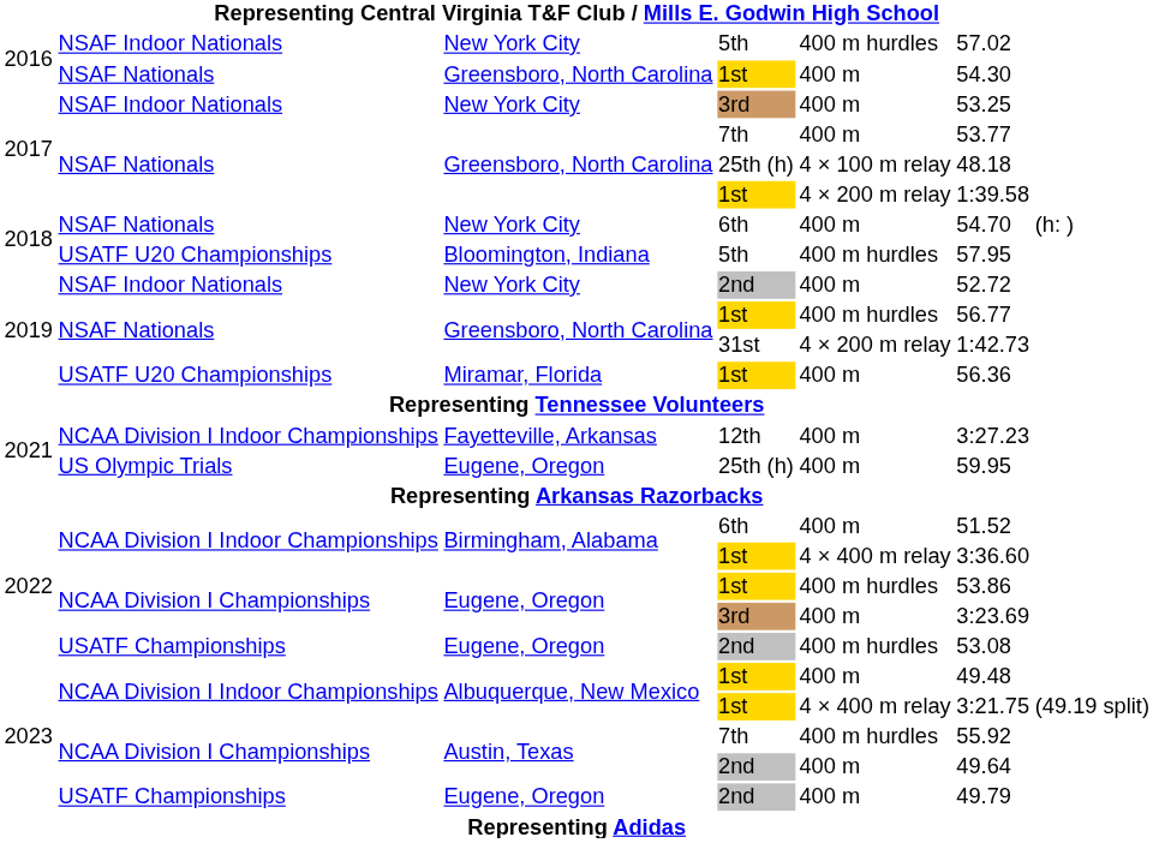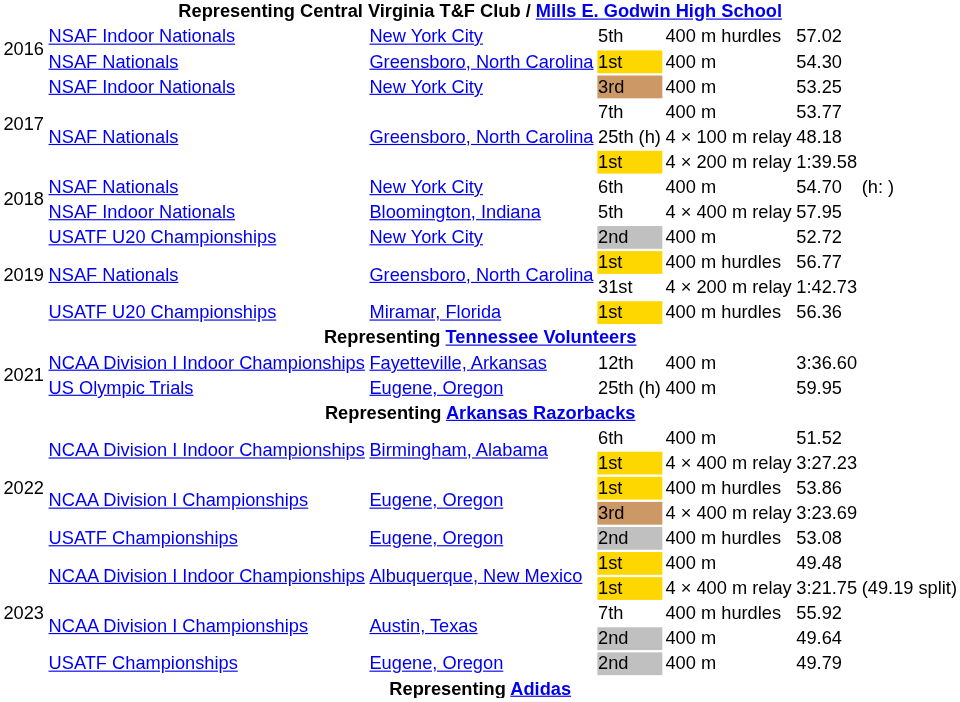Bloomington, Indiana | column 2: USATF U20 Championships -> NSAF Indoor Nationals
Bloomington, Indiana | column 5: 400 m hurdles -> 4 × 400 m relay
New York City / 2nd | column 2: NSAF Indoor Nationals -> USATF U20 Championships
Miramar, Florida | column 5: 400 m -> 400 m hurdles
Fayetteville, Arkansas | column 6: 3:27.23 -> 3:36.60
Birmingham, Alabama / 1st | column 6: 3:36.60 -> 3:27.23
Eugene, Oregon / 3rd | column 5: 400 m -> 4 × 400 m relay
